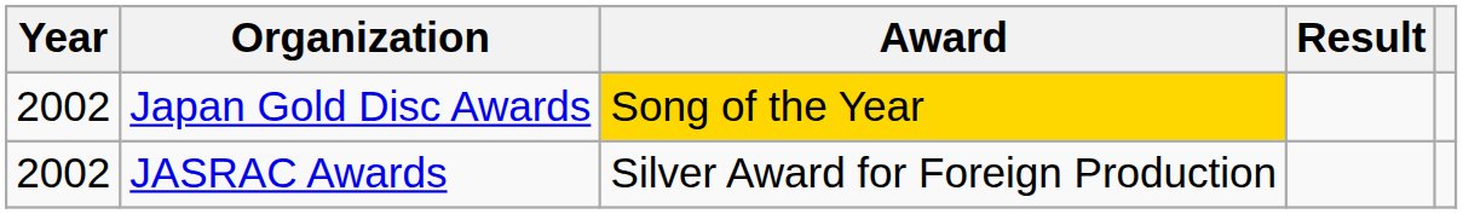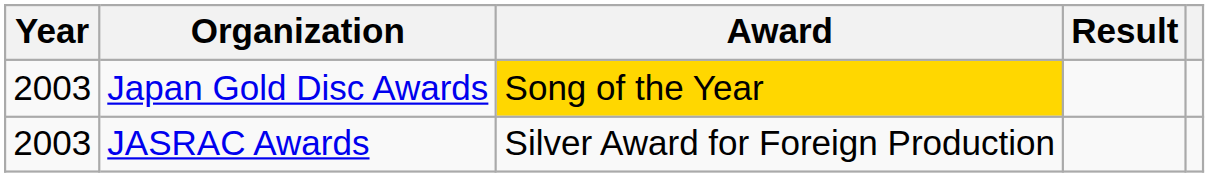Japan Gold Disc Awards | Year: 2002 -> 2003
JASRAC Awards | Year: 2002 -> 2003
